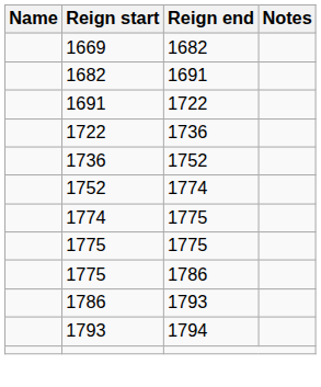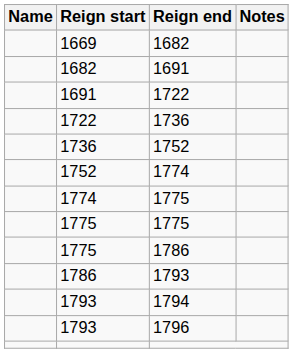+ row: 1793 | 1796
